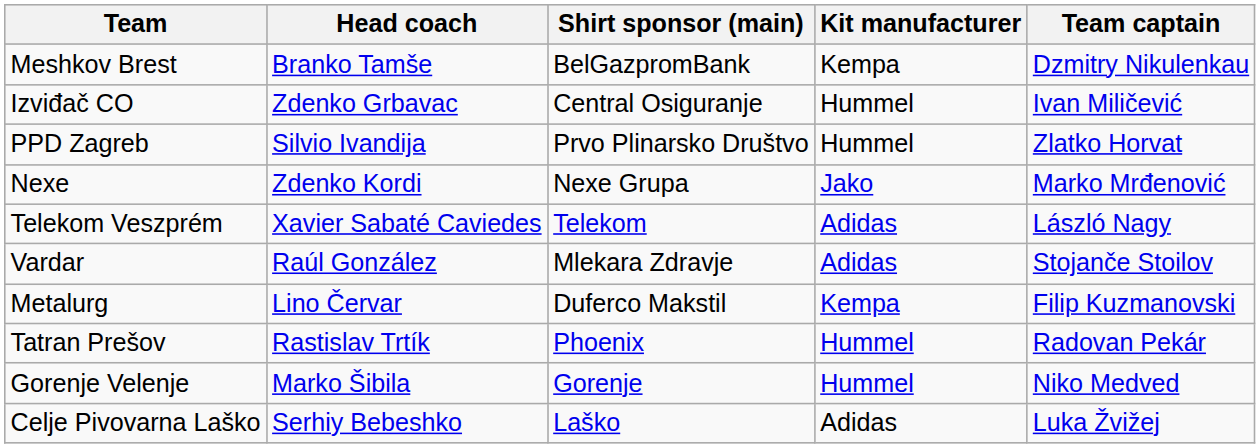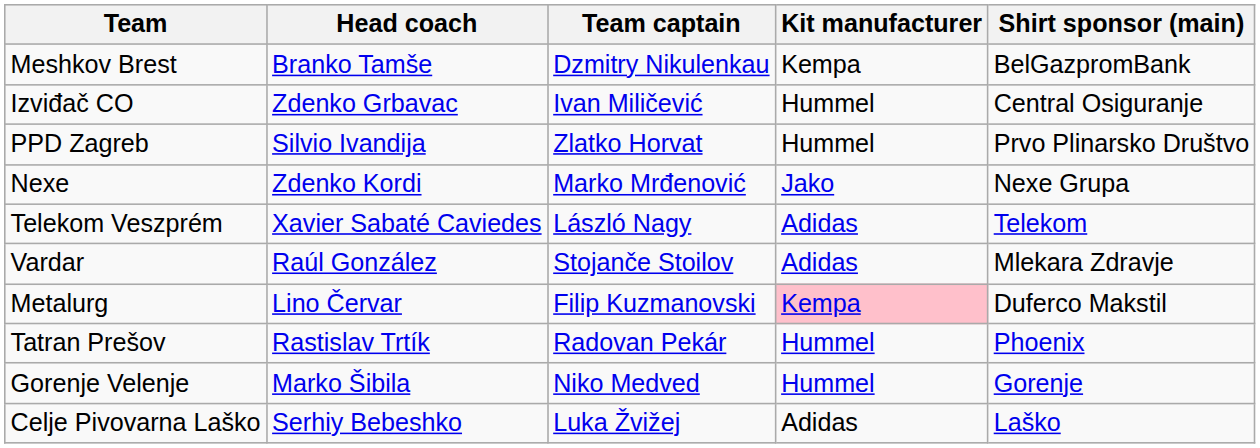columns swapped: Team captain <-> Shirt sponsor (main)
Metalurg | Kit manufacturer: no background -> pink background
